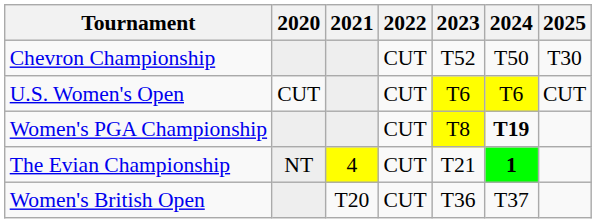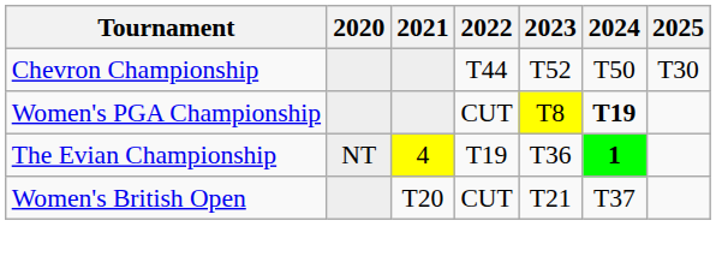Chevron Championship | 2022: CUT -> T44
- row: U.S. Women's Open | CUT | CUT | T6 | T6 | CUT
The Evian Championship | 2022: CUT -> T19
The Evian Championship | 2023: T21 -> T36
Women's British Open | 2023: T36 -> T21
